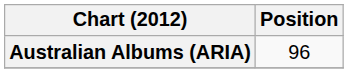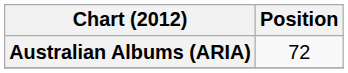Australian Albums (ARIA) | Position: 96 -> 72
